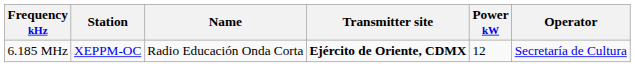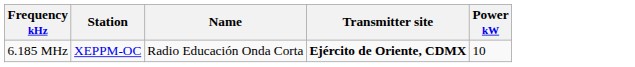- column: Operator | Secretaría de Cultura
6.185 MHz | Power kW: 12 -> 10
